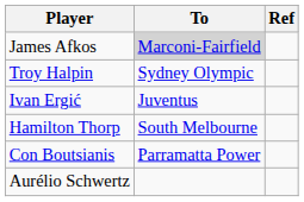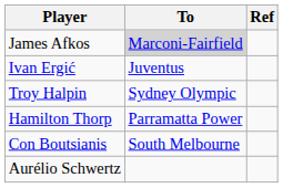rows swapped: Troy Halpin <-> Ivan Ergić
Hamilton Thorp | To: South Melbourne -> Parramatta Power
Con Boutsianis | To: Parramatta Power -> South Melbourne
